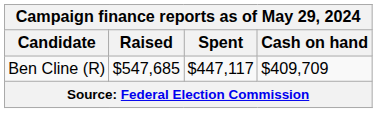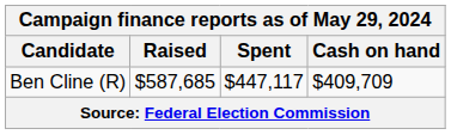Ben Cline (R) | Raised: $547,685 -> $587,685
